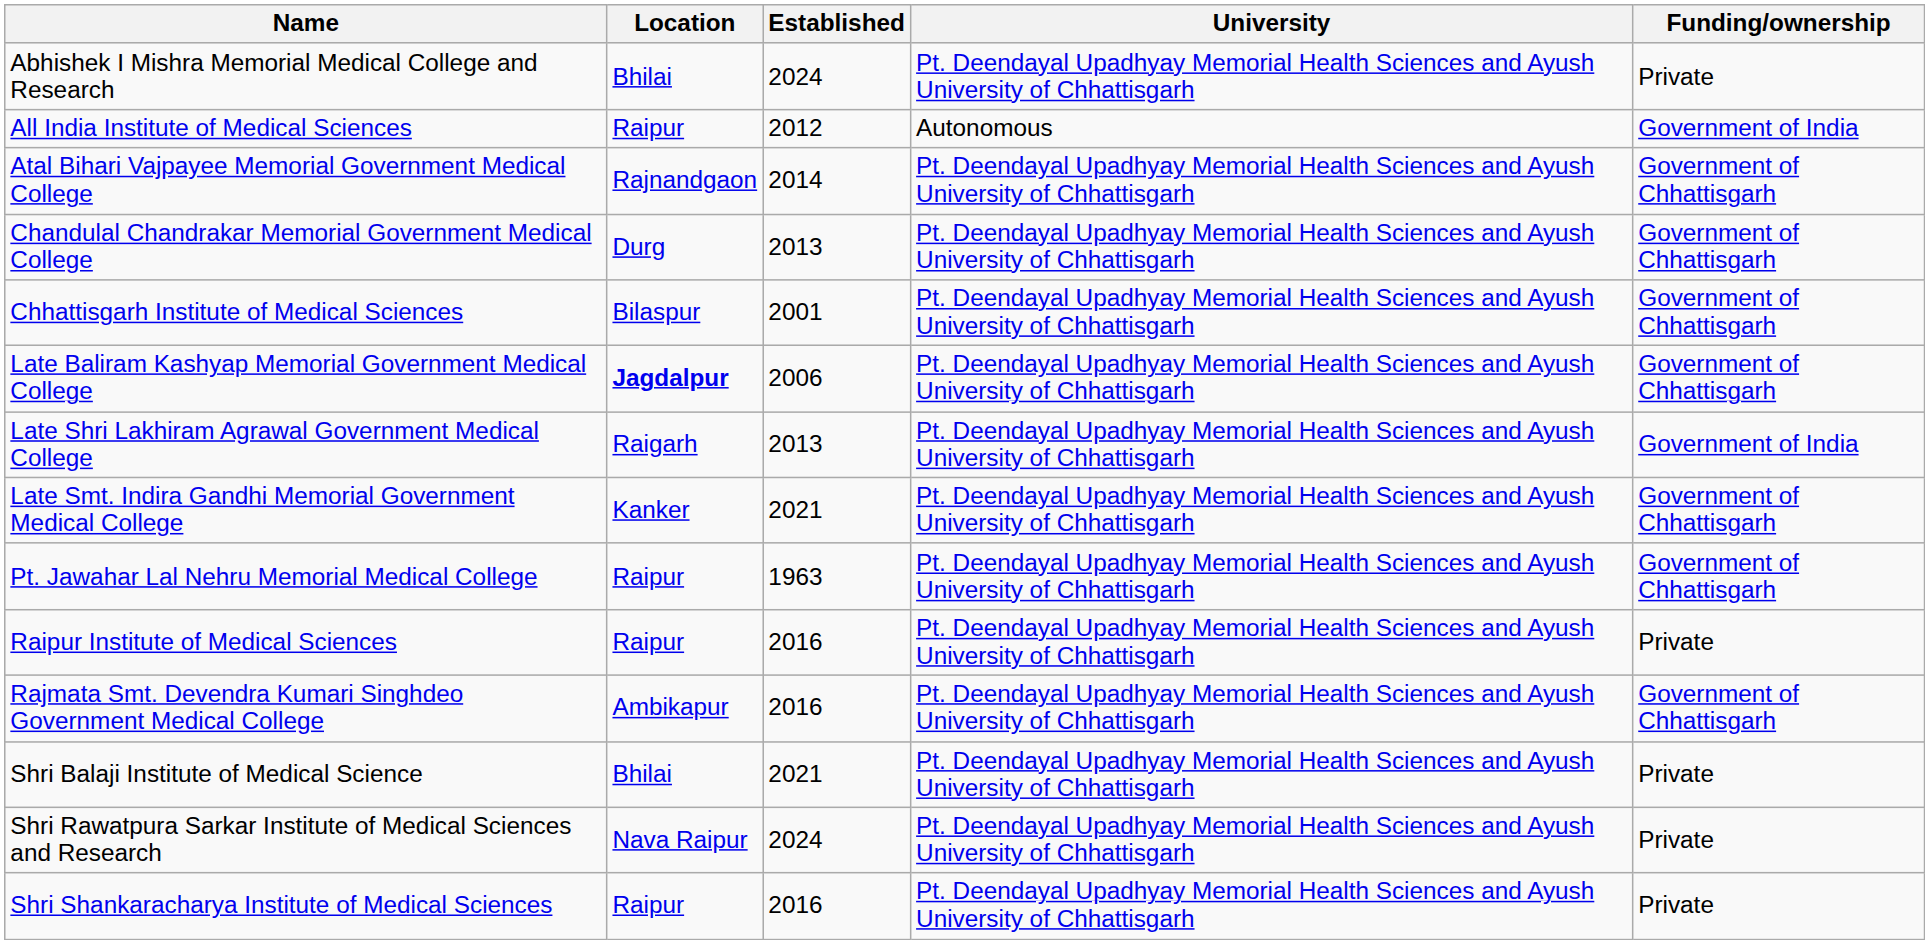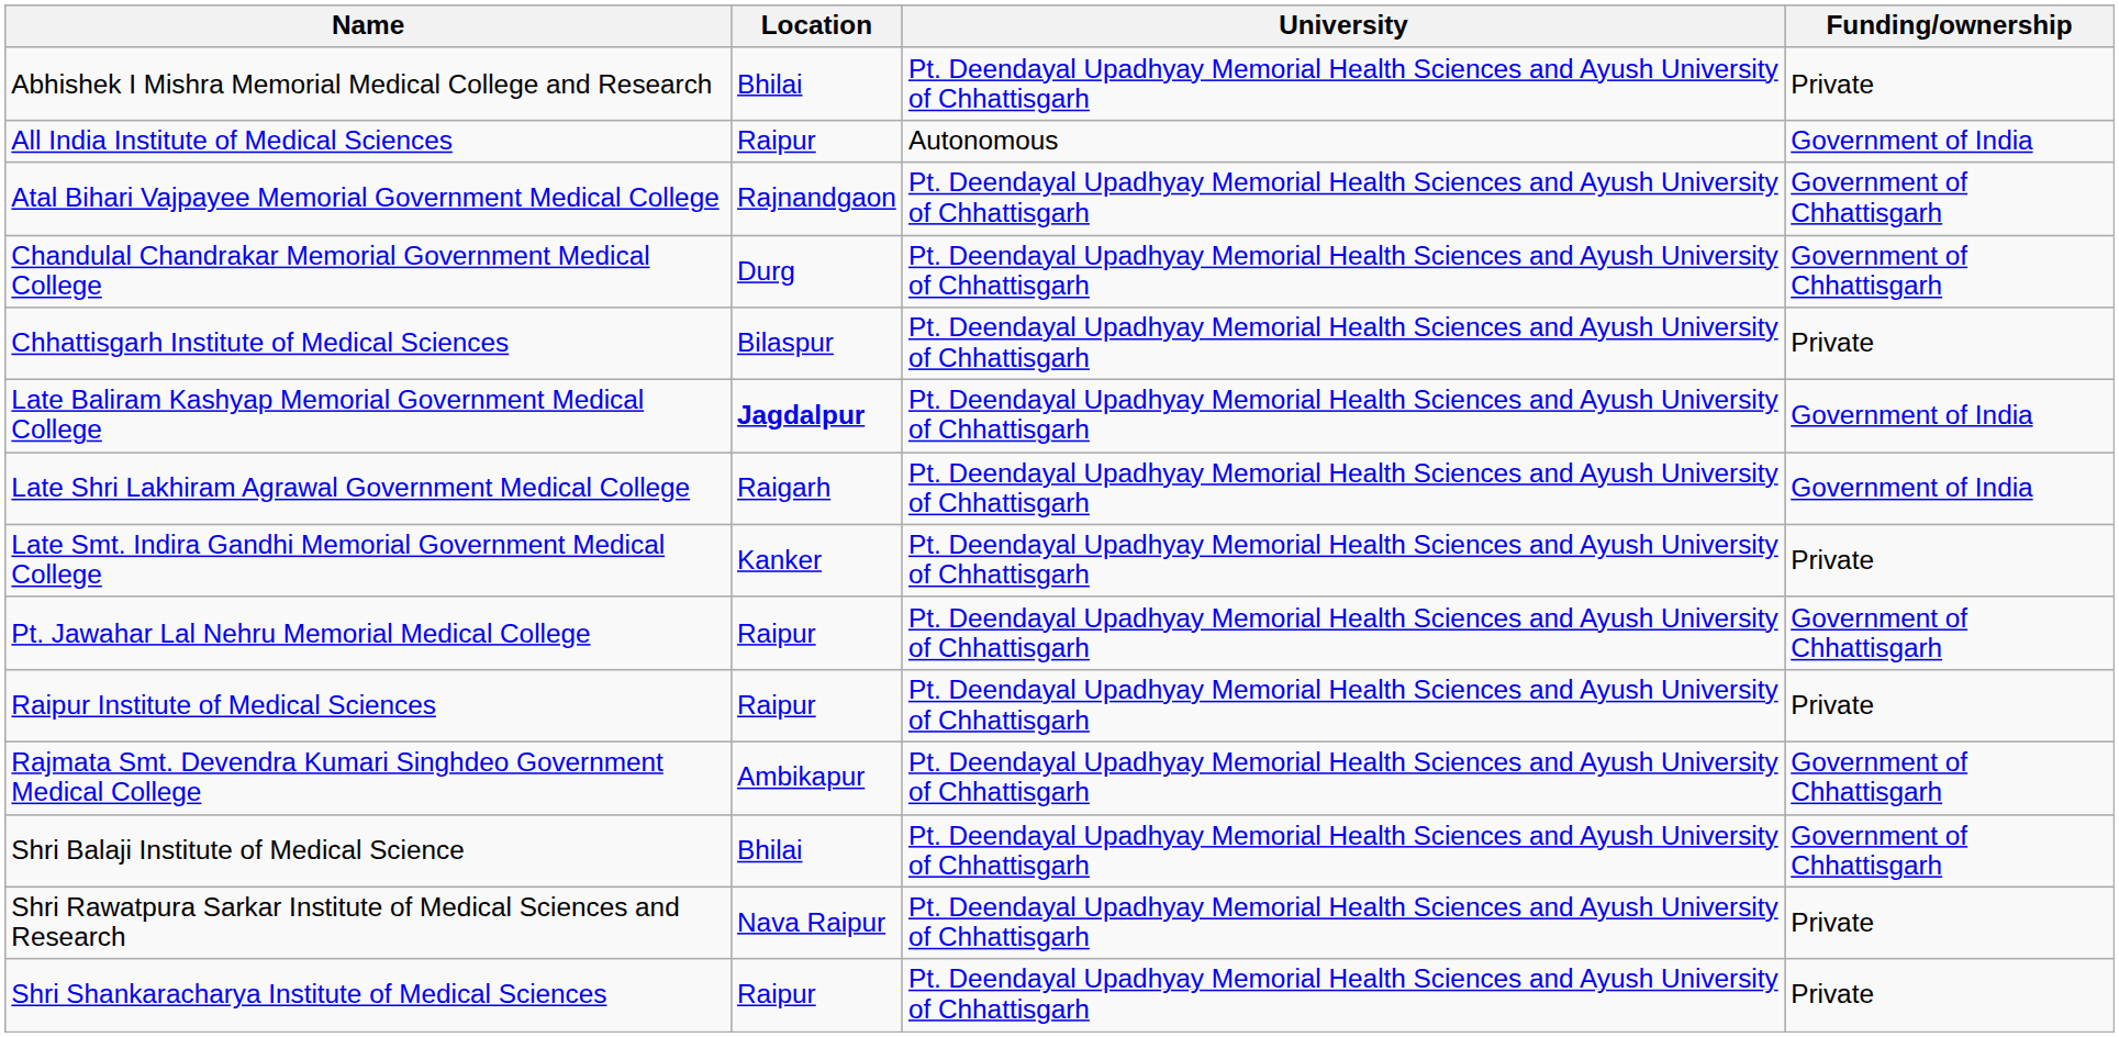- column: Established | 2024 | 2012 | 2014 | 2013 | 2001 | 2006 | 2013 | 2021 | 1963 | 2016 | 2016 | 2021 | 2024 | 2016
Chhattisgarh Institute of Medical Sciences | Funding/ownership: Government of Chhattisgarh -> Private
Late Baliram Kashyap Memorial Government Medical College | Funding/ownership: Government of Chhattisgarh -> Government of India
Late Smt. Indira Gandhi Memorial Government Medical College | Funding/ownership: Government of Chhattisgarh -> Private
Shri Balaji Institute of Medical Science | Funding/ownership: Private -> Government of Chhattisgarh
